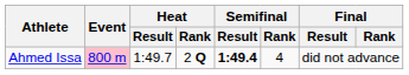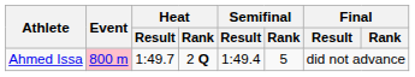Ahmed Issa | Semifinal / Result: bold -> normal
Ahmed Issa | Semifinal / Rank: 4 -> 5
